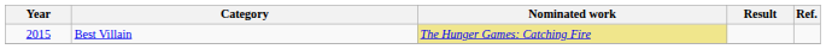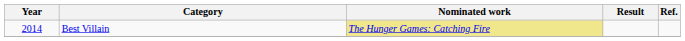Best Villain | Year: 2015 -> 2014
